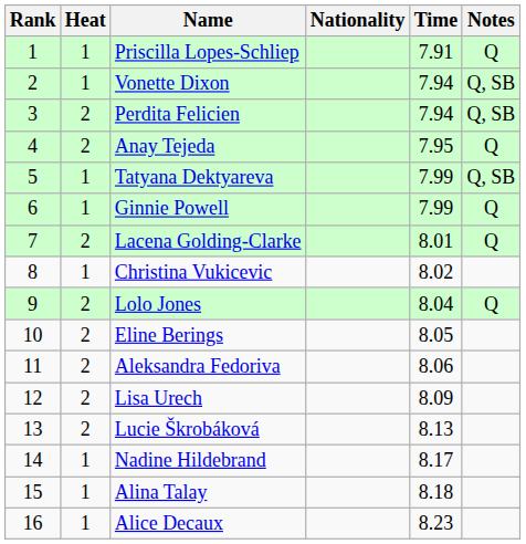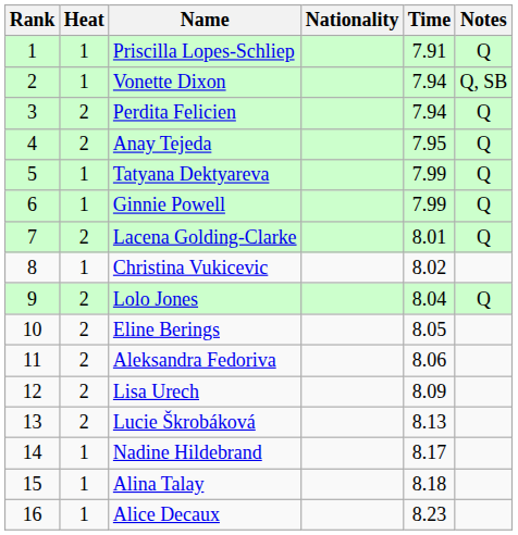Perdita Felicien | Notes: Q, SB -> Q
Tatyana Dektyareva | Notes: Q, SB -> Q
